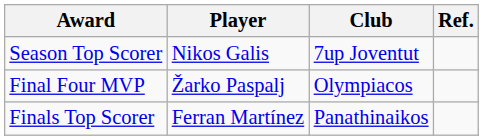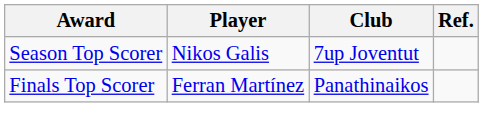- row: Final Four MVP | Žarko Paspalj | Olympiacos
